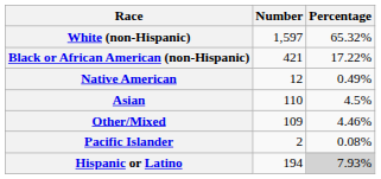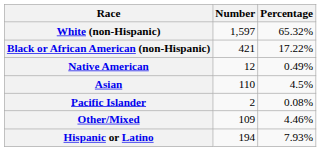rows swapped: Pacific Islander <-> Other/Mixed
Hispanic or Latino | Percentage: lightgrey background -> no background
